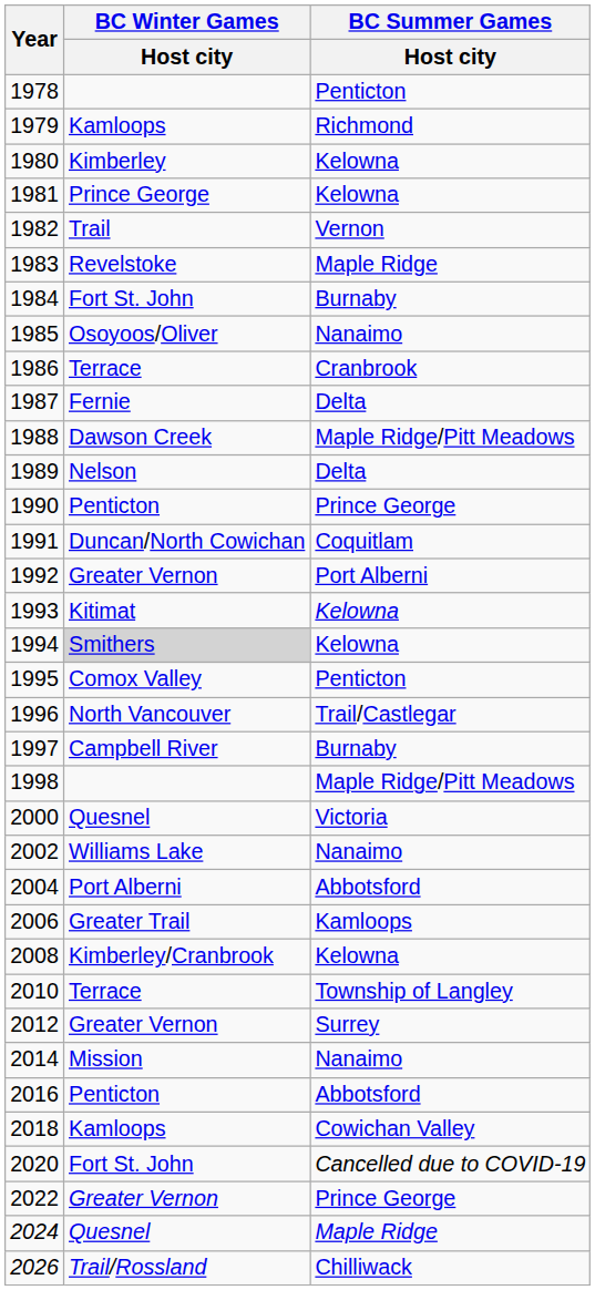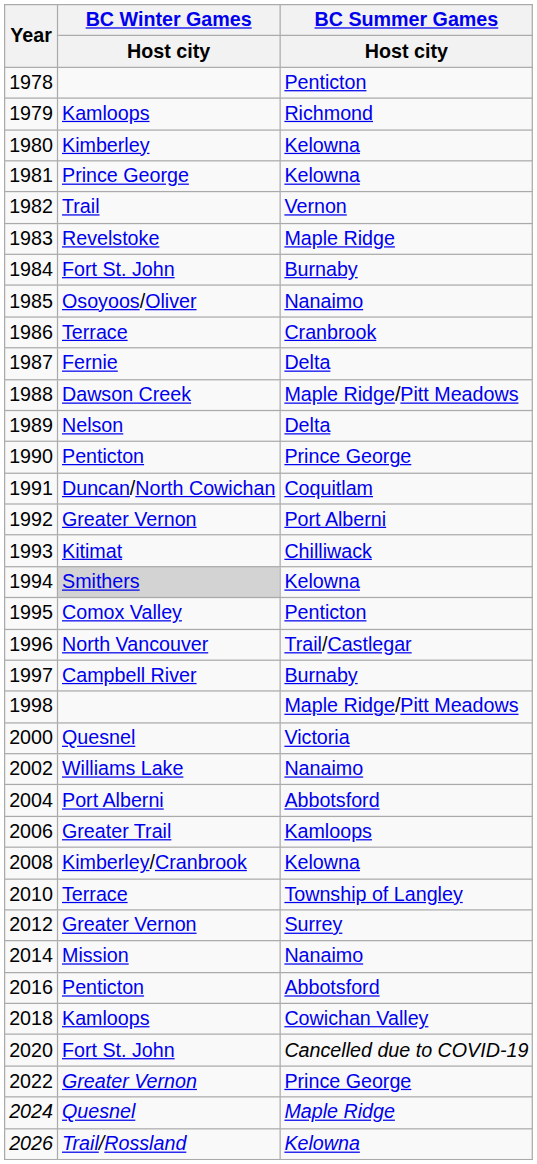1993 | BC Summer Games / Host city: Kelowna -> Chilliwack
2026 | BC Summer Games / Host city: Chilliwack -> Kelowna
